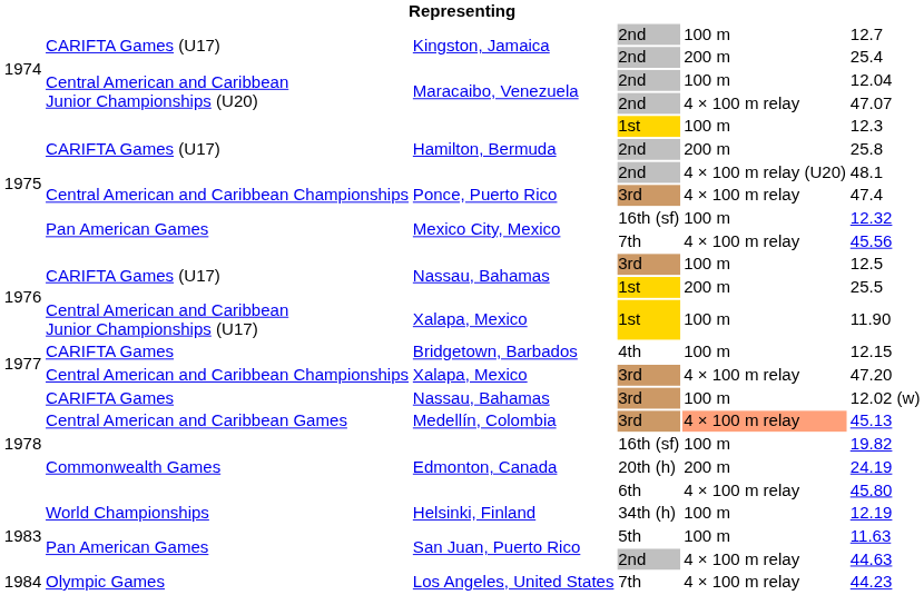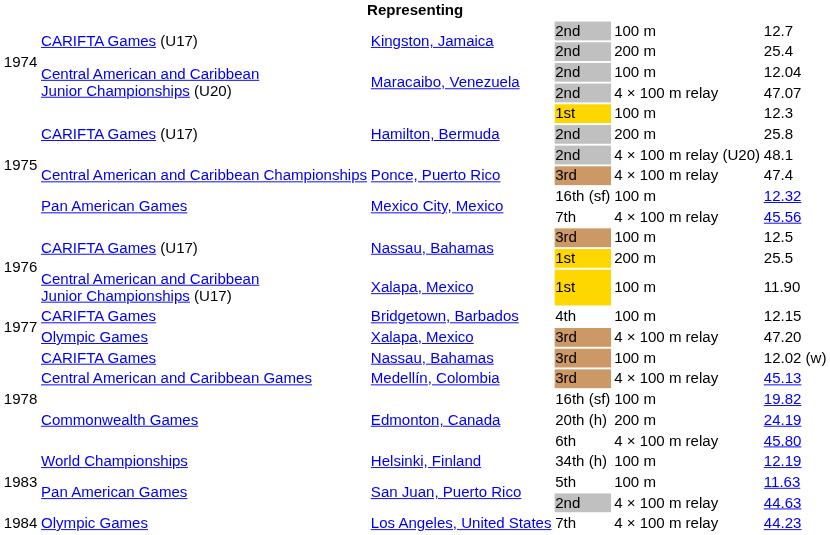Xalapa, Mexico / 3rd | column 2: Central American and Caribbean Championships -> Olympic Games
Medellín, Colombia | column 5: lightsalmon background -> no background
